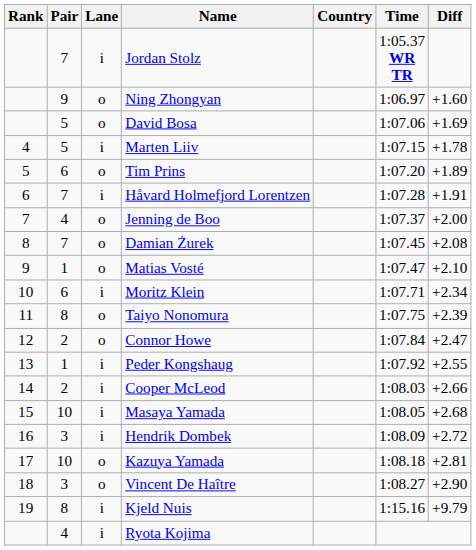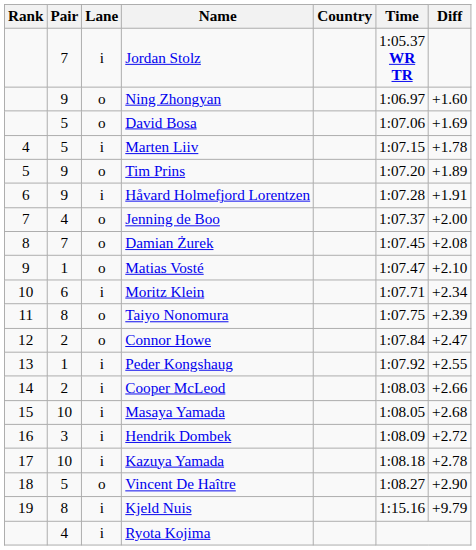Tim Prins | Pair: 6 -> 9
Håvard Holmefjord Lorentzen | Pair: 7 -> 9
Kazuya Yamada | Lane: o -> i
Kazuya Yamada | Diff: +2.81 -> +2.78
Vincent De Haître | Pair: 3 -> 5
